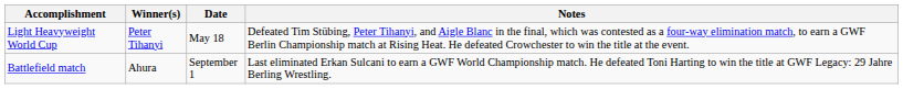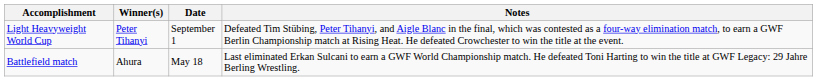Light Heavyweight World Cup | Date: May 18 -> September 1
Battlefield match | Date: September 1 -> May 18
